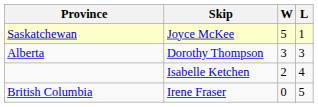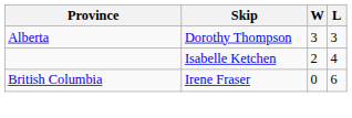- row: Saskatchewan | Joyce McKee | 5 | 1
British Columbia | L: 5 -> 6
